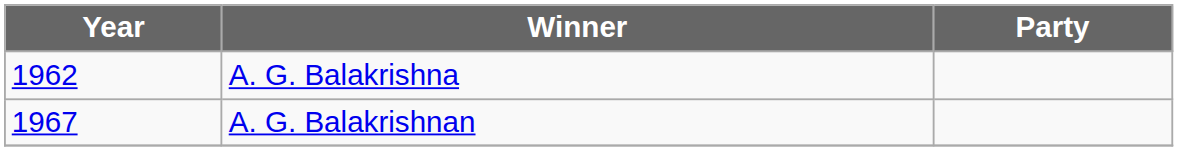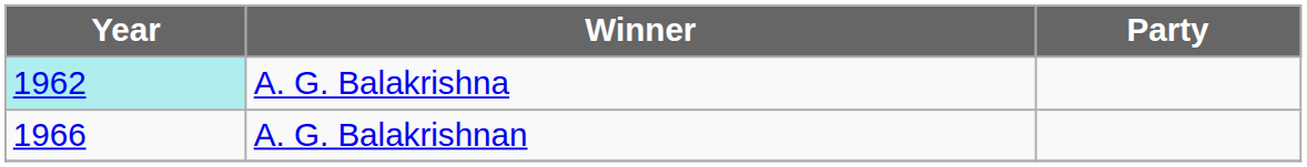A. G. Balakrishna | Year: no background -> paleturquoise background
A. G. Balakrishnan | Year: 1967 -> 1966
